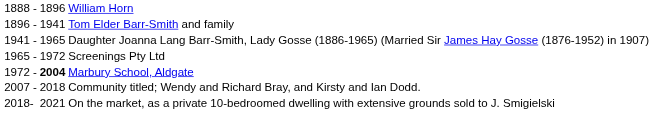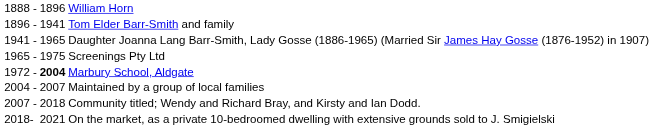Screenings Pty Ltd | column 2: 1972 -> 1975
+ row: 2004 - | 2007 | Maintained by a group of local families
